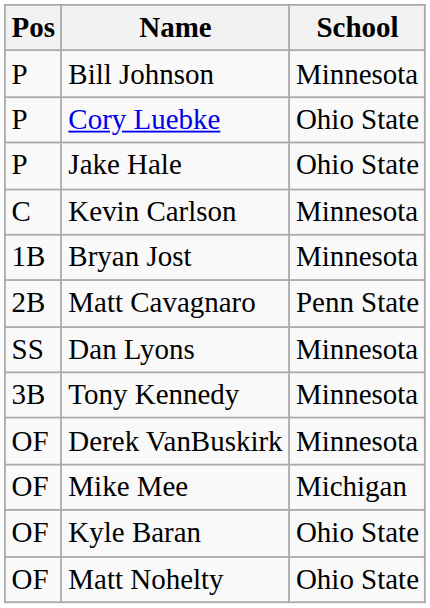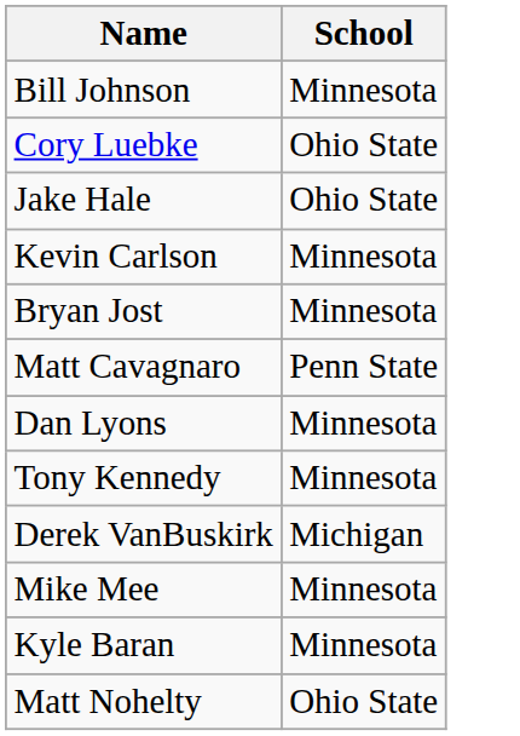- column: Pos | P | P | P | C | 1B | 2B | SS | 3B | OF | OF | OF | OF
Derek VanBuskirk | School: Minnesota -> Michigan
Mike Mee | School: Michigan -> Minnesota
Kyle Baran | School: Ohio State -> Minnesota
